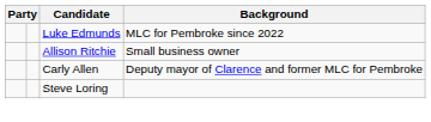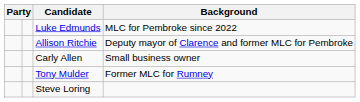Allison Ritchie | Background: Small business owner -> Deputy mayor of Clarence and former MLC for Pembroke
Carly Allen | Background: Deputy mayor of Clarence and former MLC for Pembroke -> Small business owner
+ row: Tony Mulder | Former MLC for Rumney
